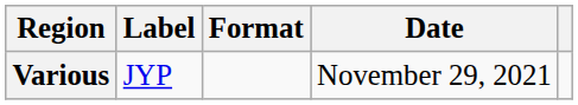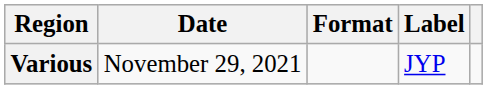columns swapped: Date <-> Label
